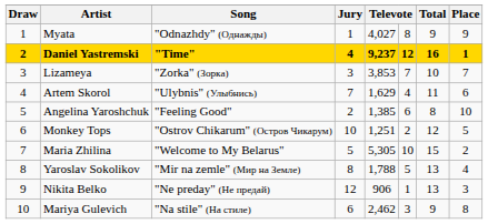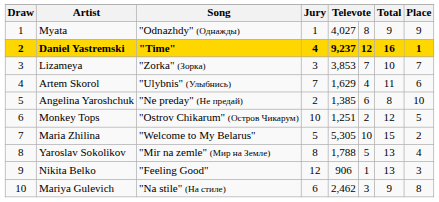Angelina Yaroshchuk | Song: "Feeling Good" -> "Ne preday" (Не предай)
Nikita Belko | Song: "Ne preday" (Не предай) -> "Feeling Good"
